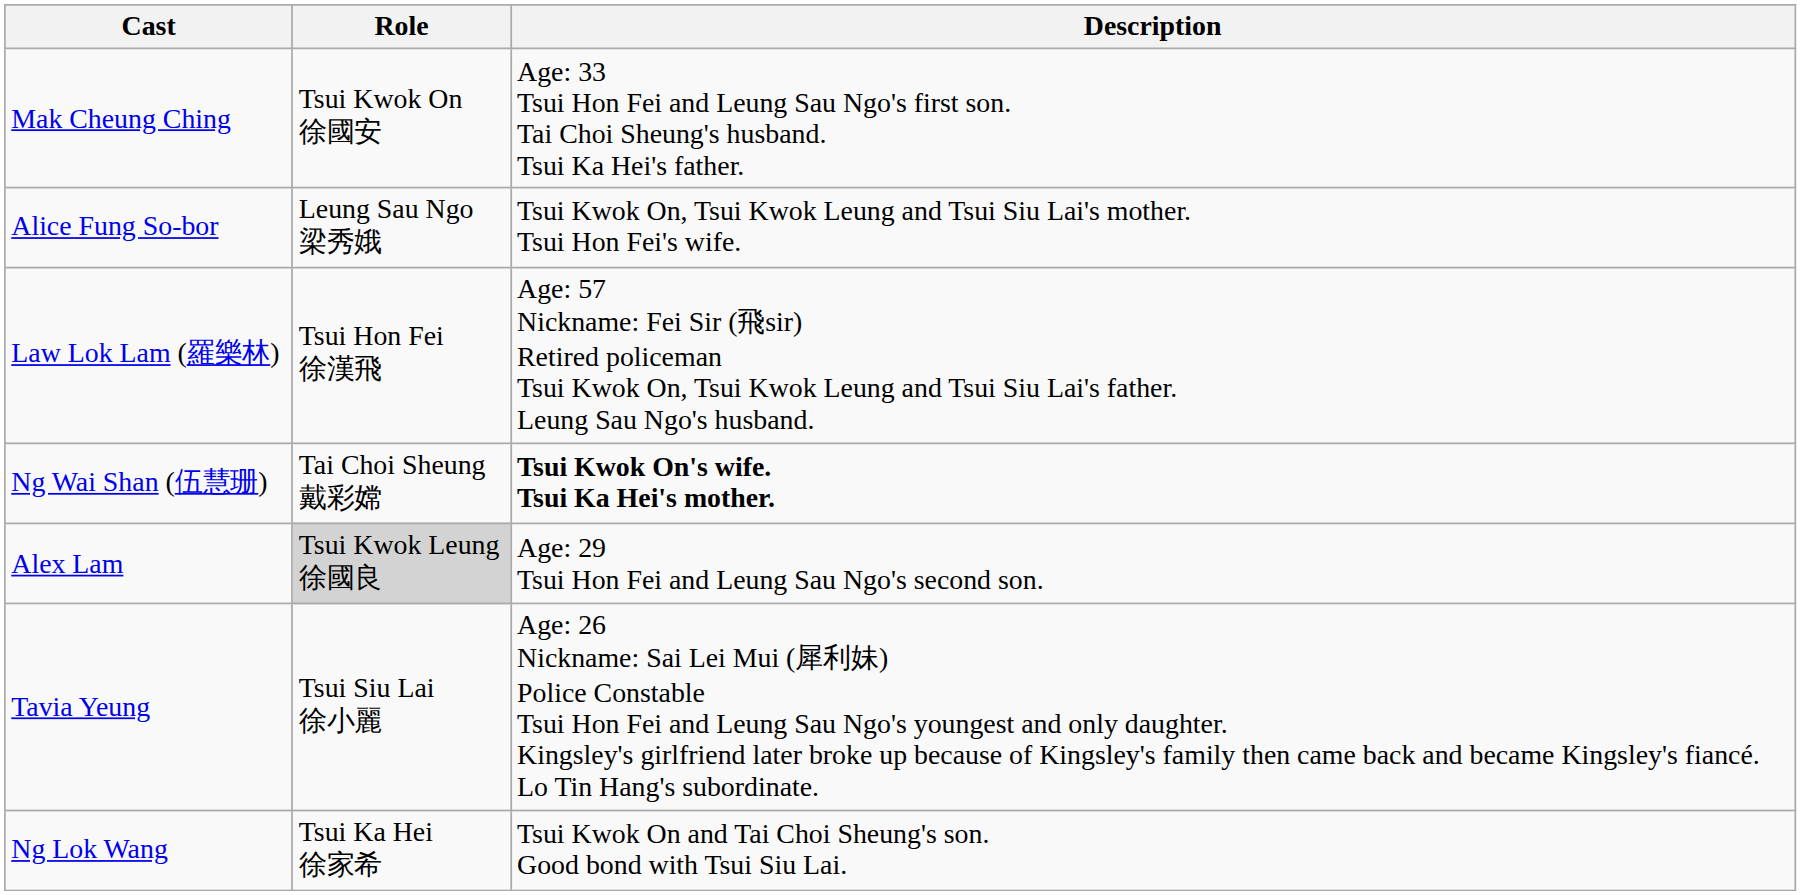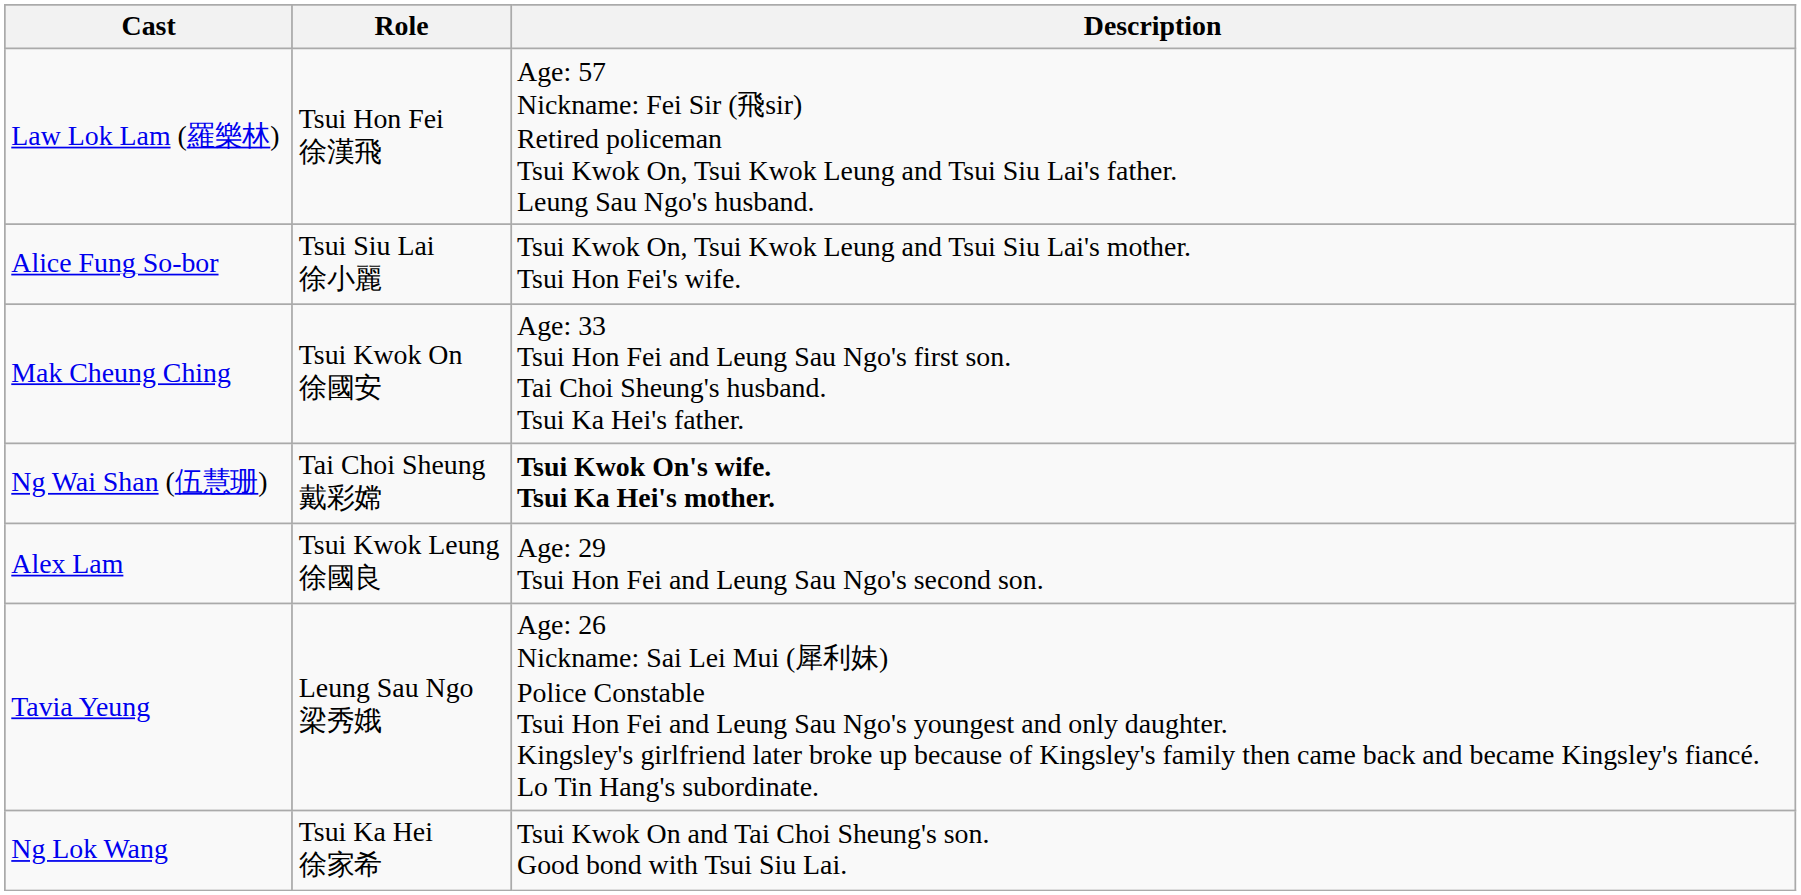rows swapped: Law Lok Lam (羅樂林) <-> Mak Cheung Ching
Alice Fung So-bor | Role: Leung Sau Ngo 梁秀娥 -> Tsui Siu Lai 徐小麗
Alex Lam | Role: lightgrey background -> no background
Tavia Yeung | Role: Tsui Siu Lai 徐小麗 -> Leung Sau Ngo 梁秀娥
